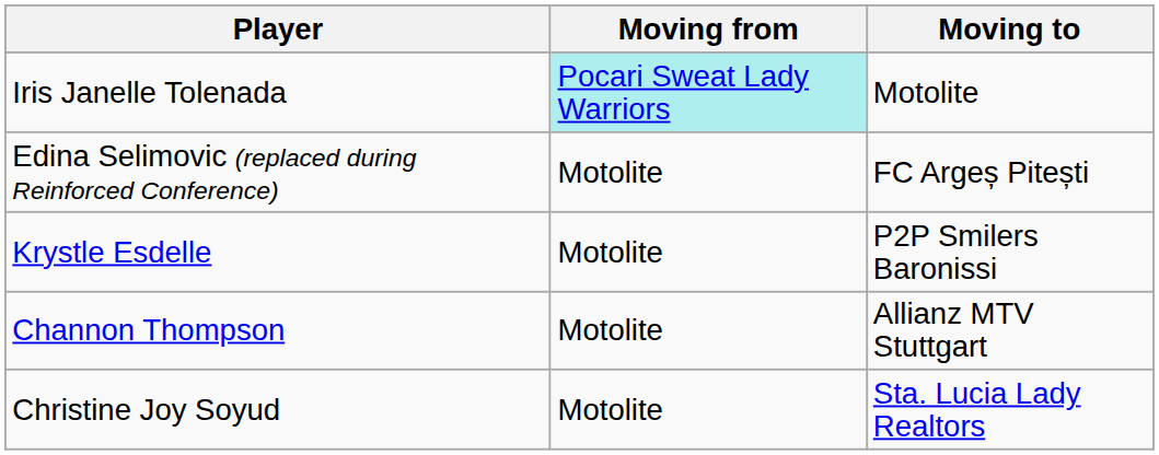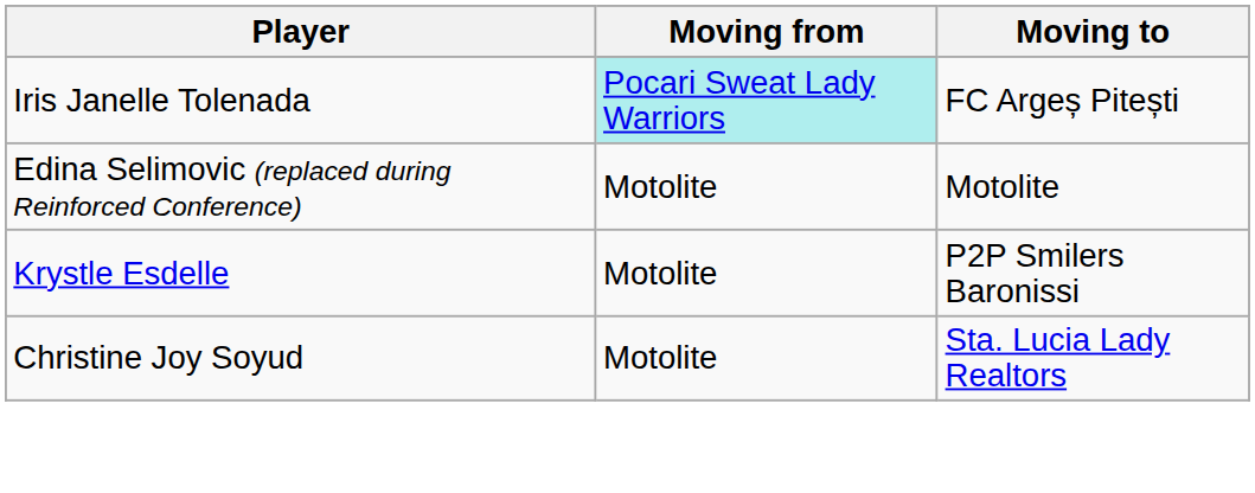Iris Janelle Tolenada | Moving to: Motolite -> FC Argeș Pitești
Edina Selimovic (replaced during Reinforced Conference) | Moving to: FC Argeș Pitești -> Motolite
- row: Channon Thompson | Motolite | Allianz MTV Stuttgart
